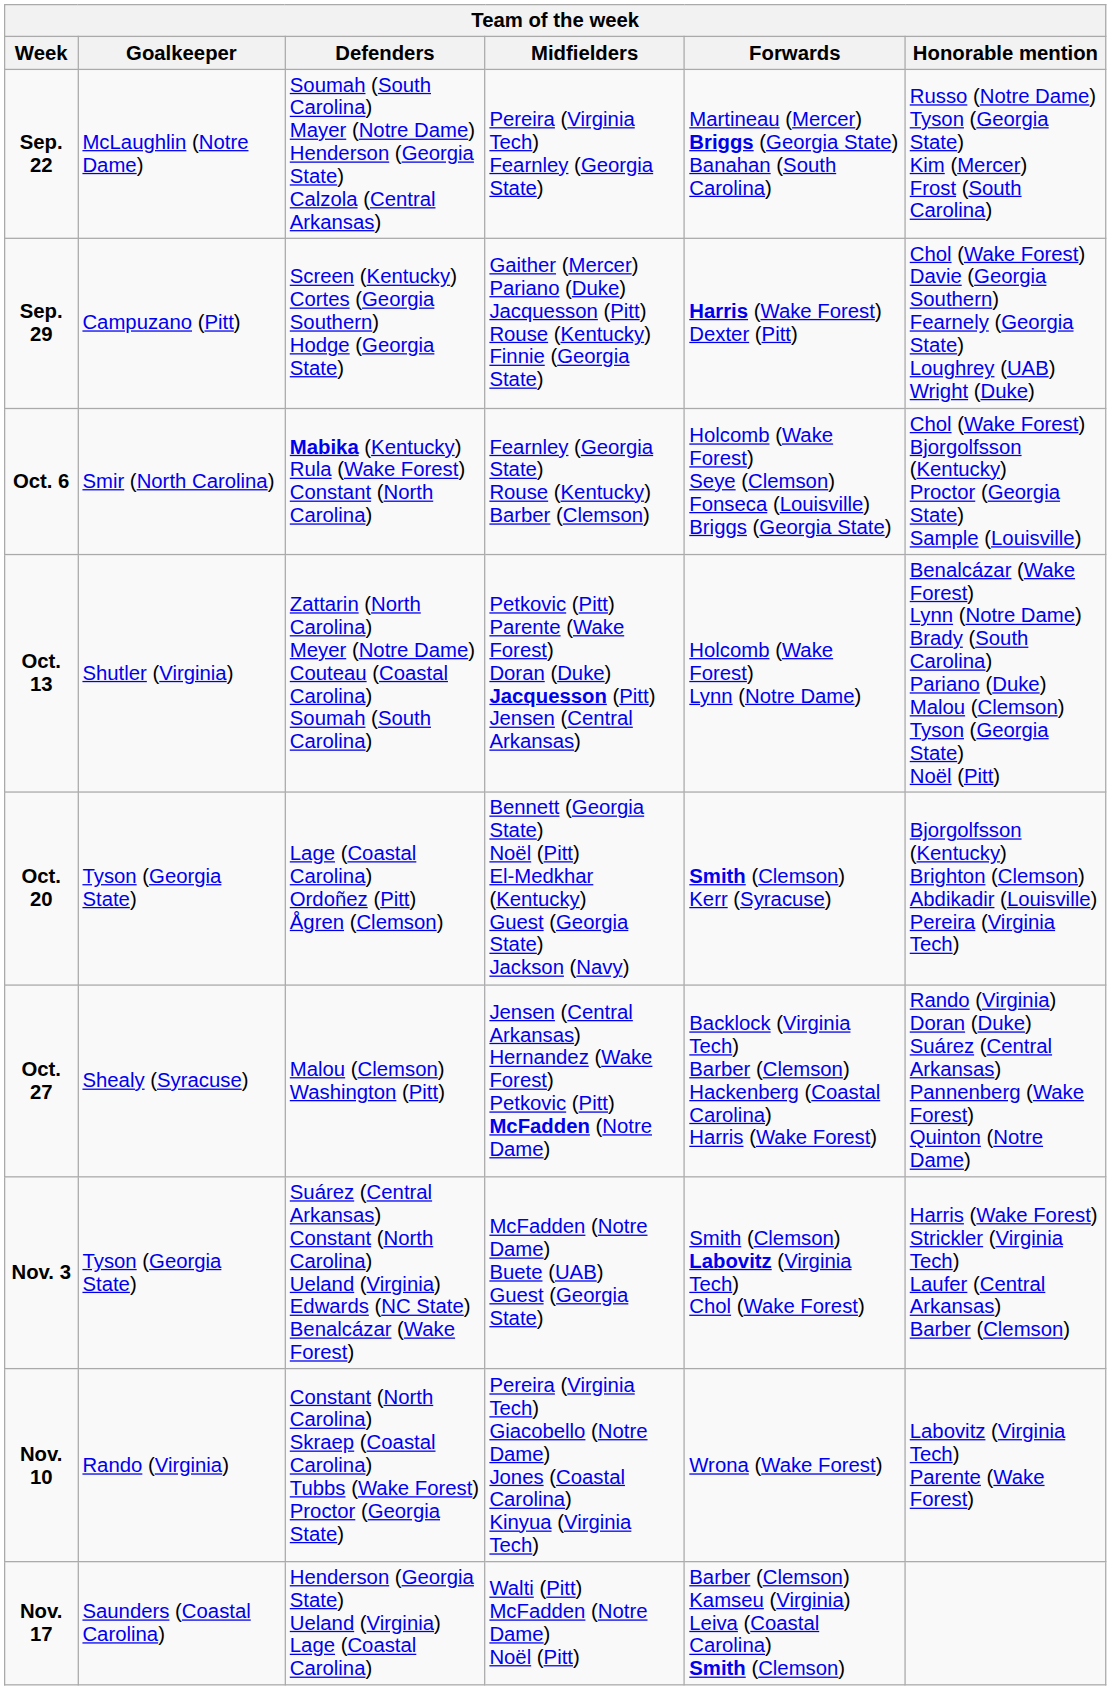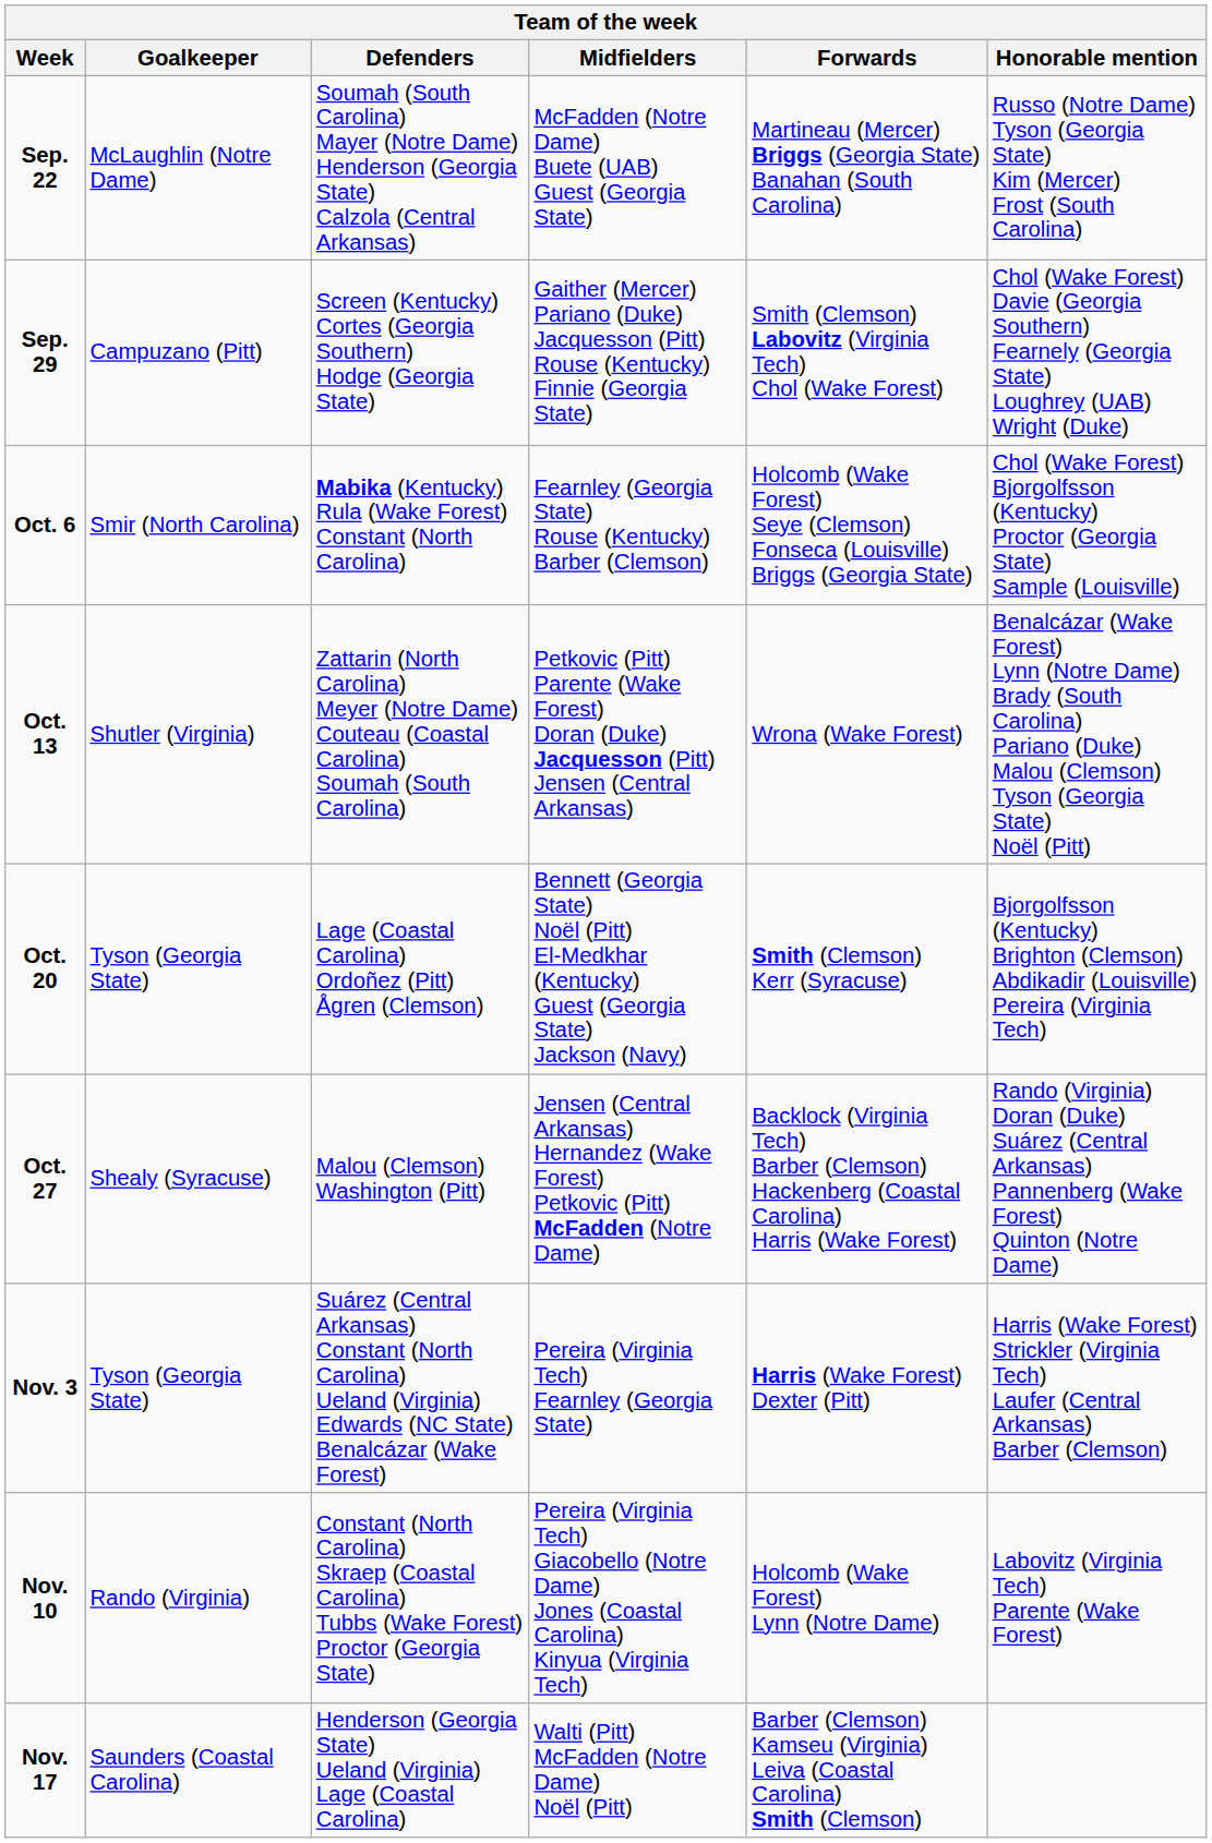Sep. 22 | Midfielders: Pereira (Virginia Tech) Fearnley (Georgia State) -> McFadden (Notre Dame) Buete (UAB) Guest (Georgia State)
Sep. 29 | Forwards: Harris (Wake Forest) Dexter (Pitt) -> Smith (Clemson) Labovitz (Virginia Tech) Chol (Wake Forest)
Oct. 13 | Forwards: Holcomb (Wake Forest) Lynn (Notre Dame) -> Wrona (Wake Forest)
Nov. 3 | Midfielders: McFadden (Notre Dame) Buete (UAB) Guest (Georgia State) -> Pereira (Virginia Tech) Fearnley (Georgia State)
Nov. 3 | Forwards: Smith (Clemson) Labovitz (Virginia Tech) Chol (Wake Forest) -> Harris (Wake Forest) Dexter (Pitt)
Nov. 10 | Forwards: Wrona (Wake Forest) -> Holcomb (Wake Forest) Lynn (Notre Dame)
